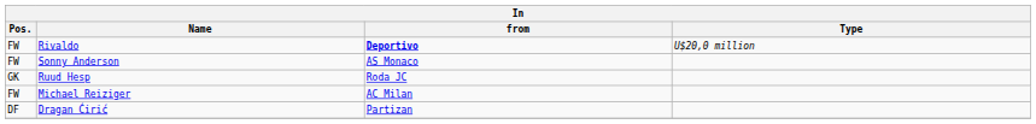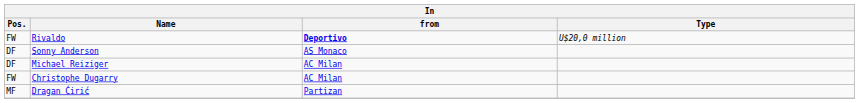Sonny Anderson | Pos.: FW -> DF
- row: GK | Ruud Hesp | Roda JC
Michael Reiziger | Pos.: FW -> DF
+ row: FW | Christophe Dugarry | AC Milan
Dragan Ćirić | Pos.: DF -> MF
